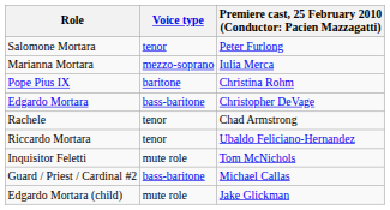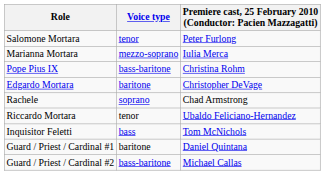Pope Pius IX | Voice type: baritone -> bass-baritone
Edgardo Mortara | Voice type: bass-baritone -> baritone
Rachele | Voice type: tenor -> soprano
Inquisitor Feletti | Voice type: mute role -> bass
+ row: Guard / Priest / Cardinal #1 | baritone | Daniel Quintana
- row: Edgardo Mortara (child) | mute role | Jake Glickman
